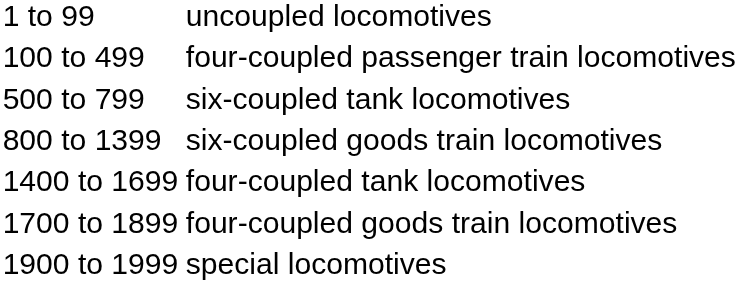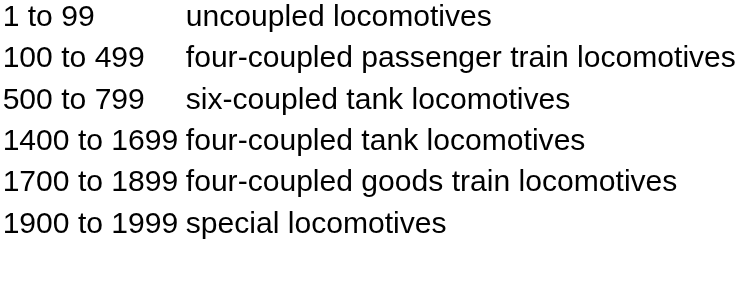- row: 800 to 1399 | six-coupled goods train locomotives
